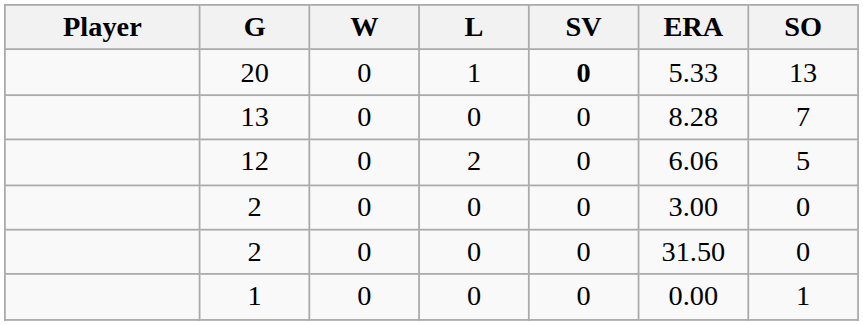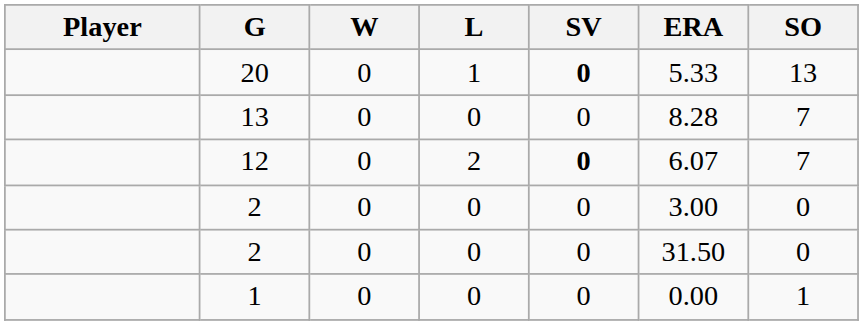12 | SV: normal -> bold
12 | ERA: 6.06 -> 6.07
12 | SO: 5 -> 7
